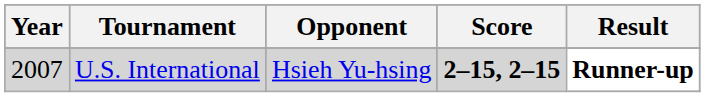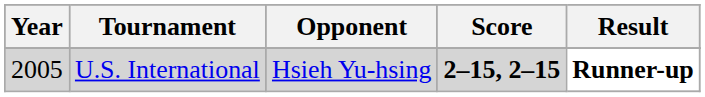U.S. International | Year: 2007 -> 2005
